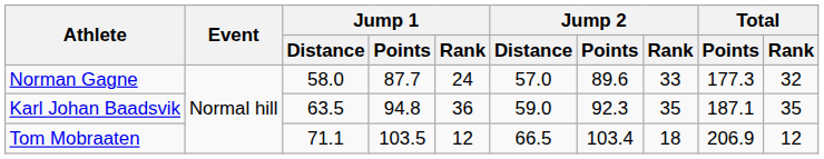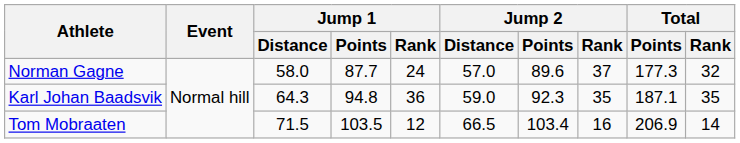Norman Gagne | Jump 2 / Rank: 33 -> 37
Karl Johan Baadsvik | Jump 1 / Distance: 63.5 -> 64.3
Tom Mobraaten | Jump 1 / Distance: 71.1 -> 71.5
Tom Mobraaten | Jump 2 / Rank: 18 -> 16
Tom Mobraaten | Total / Rank: 12 -> 14
